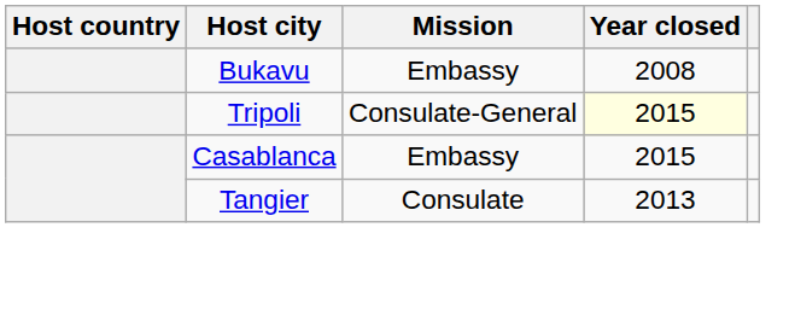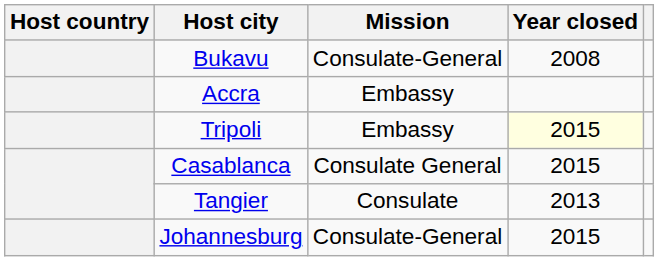Bukavu | Mission: Embassy -> Consulate-General
+ row: Accra | Embassy
Tripoli | Mission: Consulate-General -> Embassy
Casablanca | Mission: Embassy -> Consulate General
+ row: Johannesburg | Consulate-General | 2015
